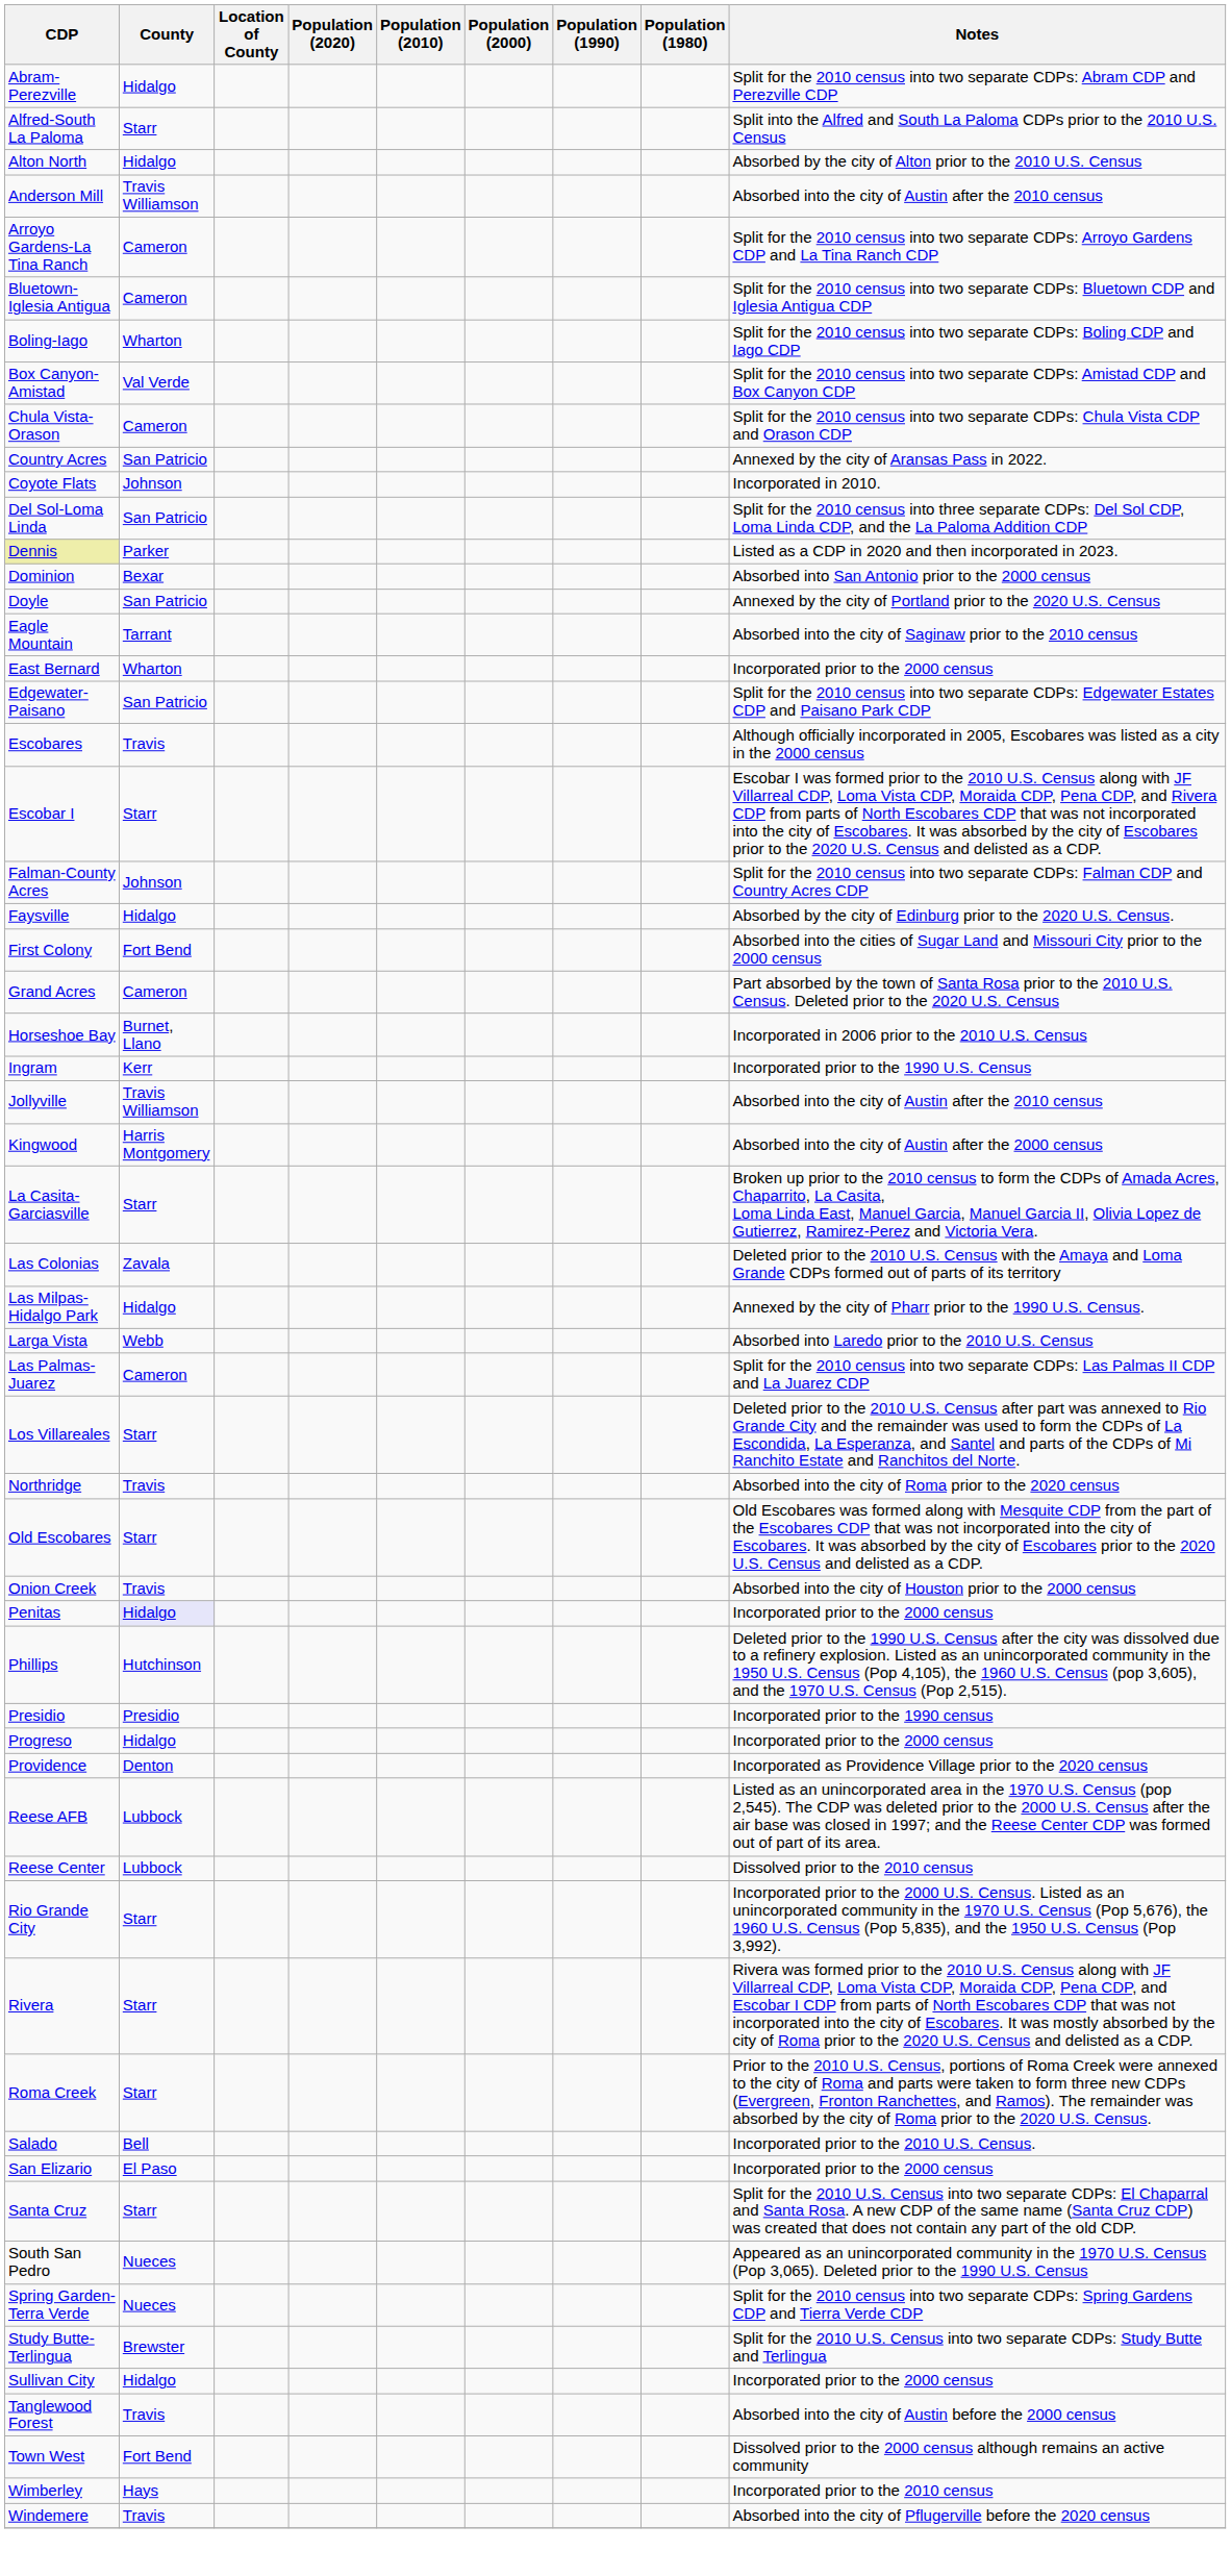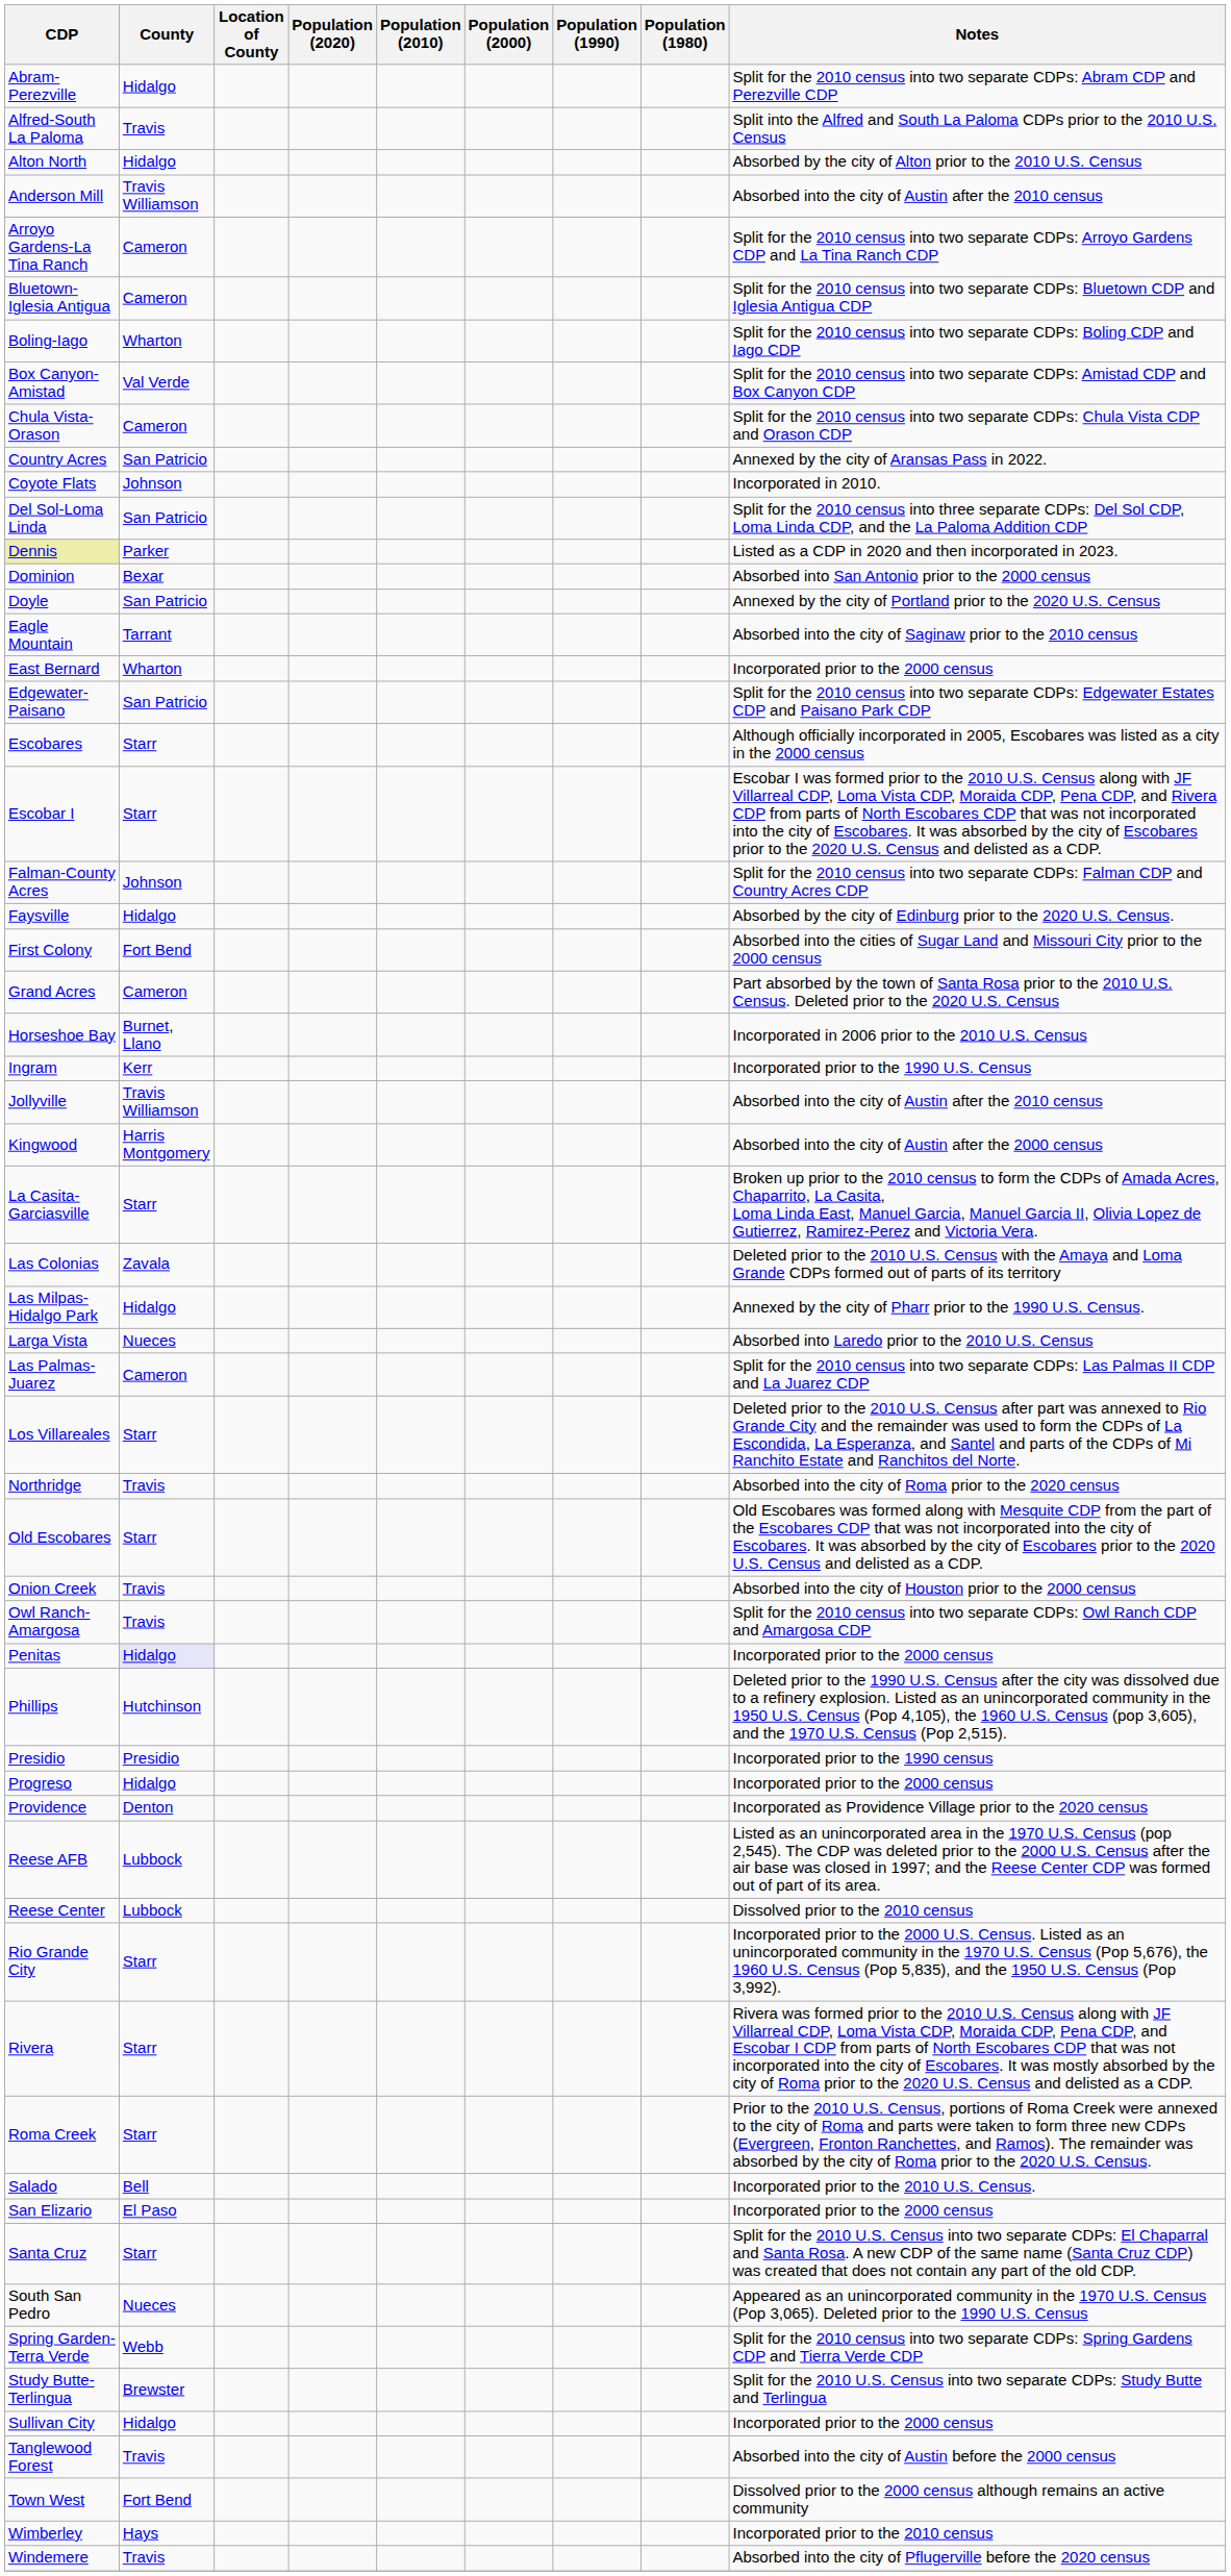Alfred-South La Paloma | County: Starr -> Travis
Escobares | County: Travis -> Starr
Larga Vista | County: Webb -> Nueces
+ row: Owl Ranch-Amargosa | Travis | Split for the 2010 census into two separate CDPs: Owl Ranch CDP and Amargosa CDP
Spring Garden-Terra Verde | County: Nueces -> Webb
